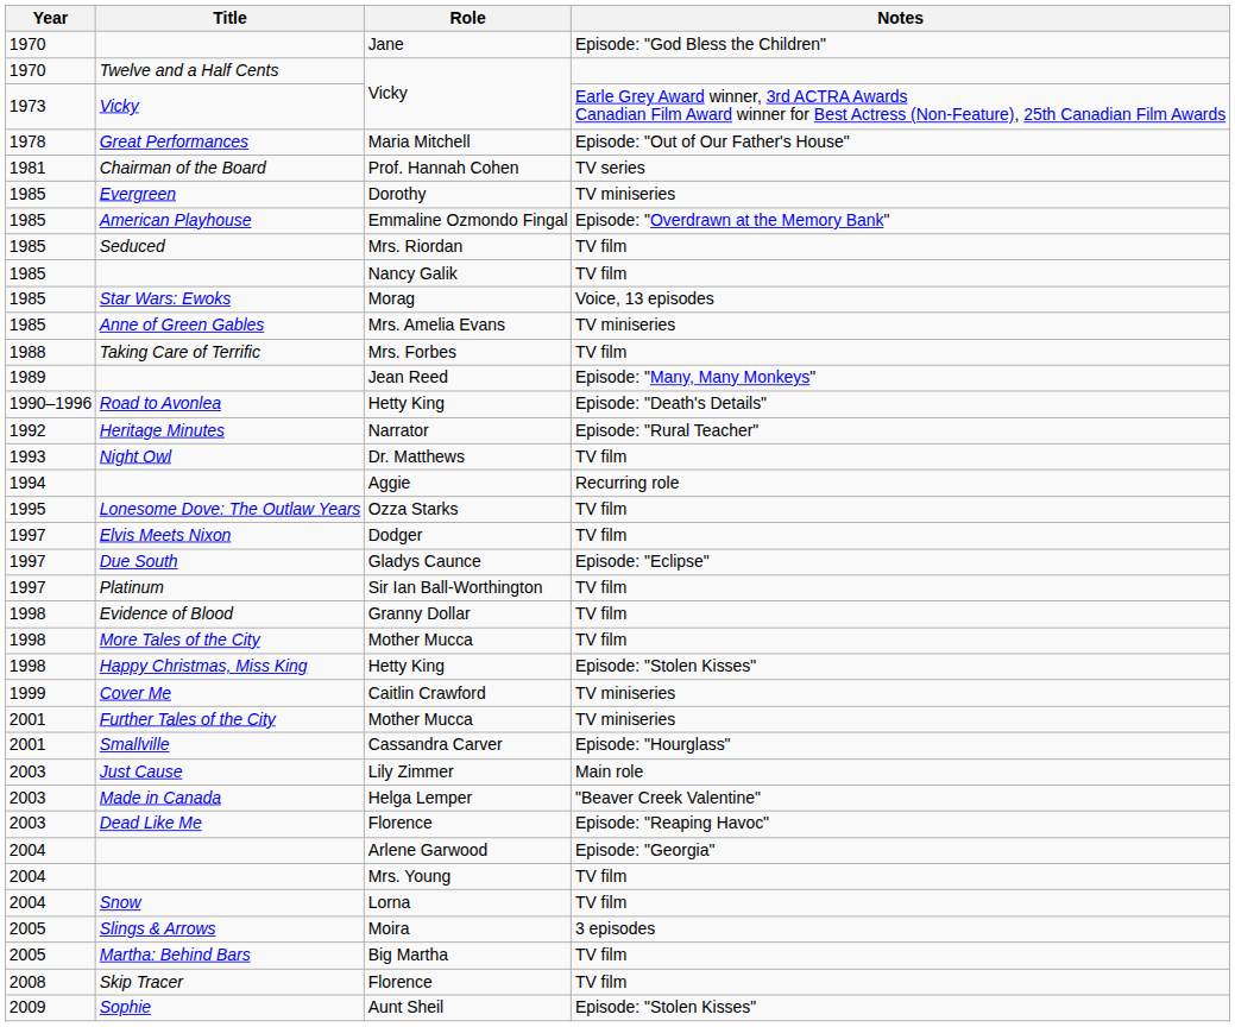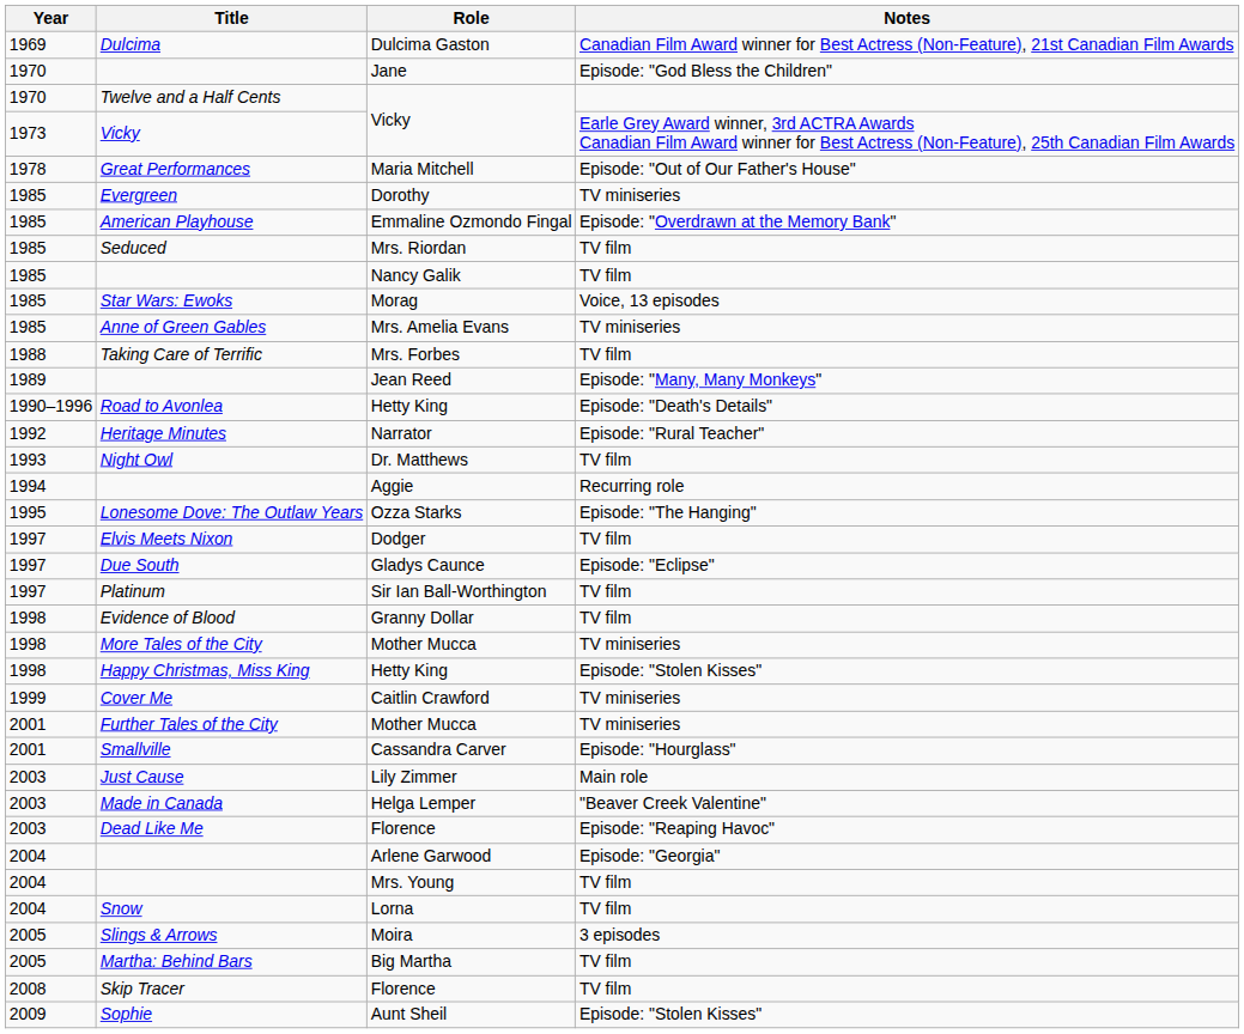+ row: 1969 | Dulcima | Dulcima Gaston | Canadian Film Award winner for Best Actress (Non-Feature), 21st Canadian Film Awards
- row: 1981 | Chairman of the Board | Prof. Hannah Cohen | TV series
Ozza Starks | Notes: TV film -> Episode: "The Hanging"
More Tales of the City / Mother Mucca | Notes: TV film -> TV miniseries
